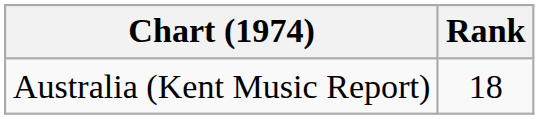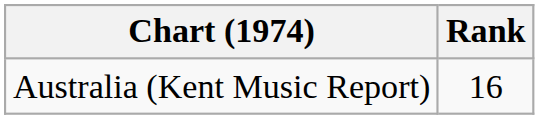Australia (Kent Music Report) | Rank: 18 -> 16
